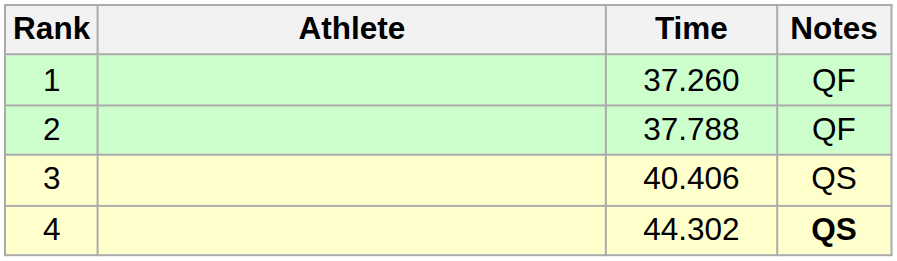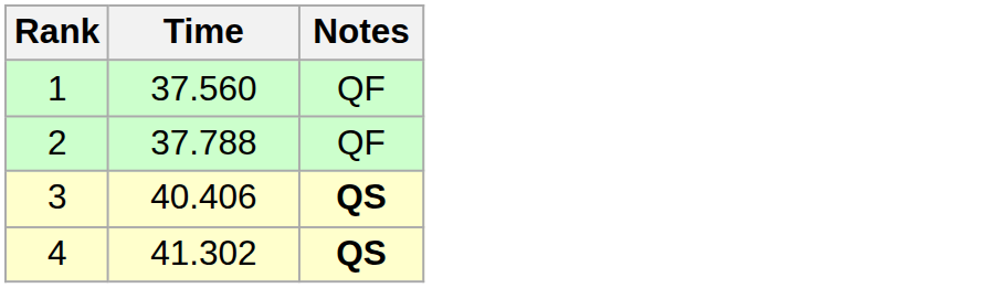- column: Athlete
1 | Time: 37.260 -> 37.560
3 | Notes: normal -> bold
4 | Time: 44.302 -> 41.302
